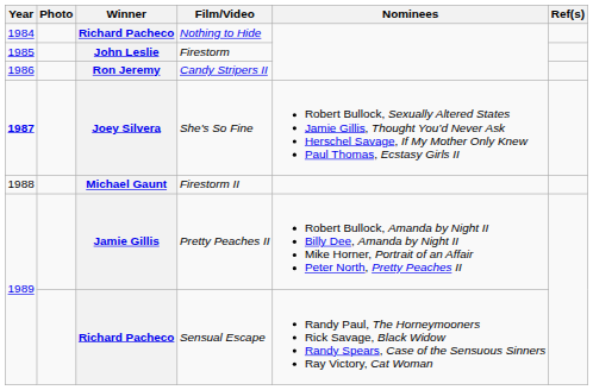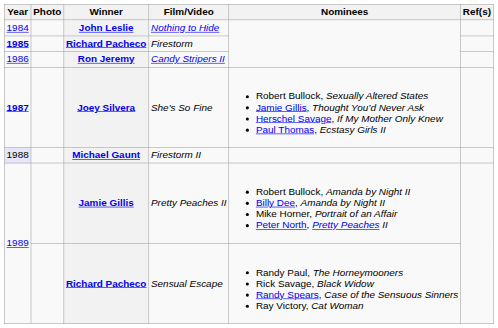Nothing to Hide | Winner: Richard Pacheco -> John Leslie
Firestorm | Year: normal -> bold
Firestorm | Winner: John Leslie -> Richard Pacheco
Firestorm II | Year: no background -> lavender background
